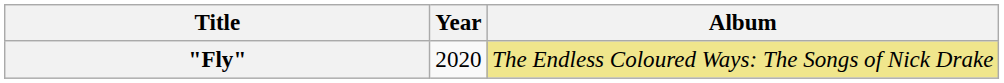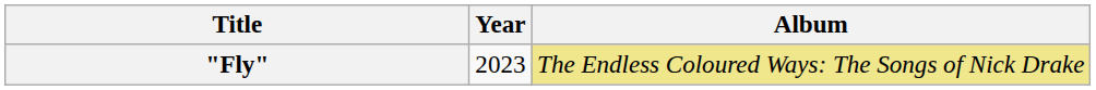"Fly" | Year: 2020 -> 2023
